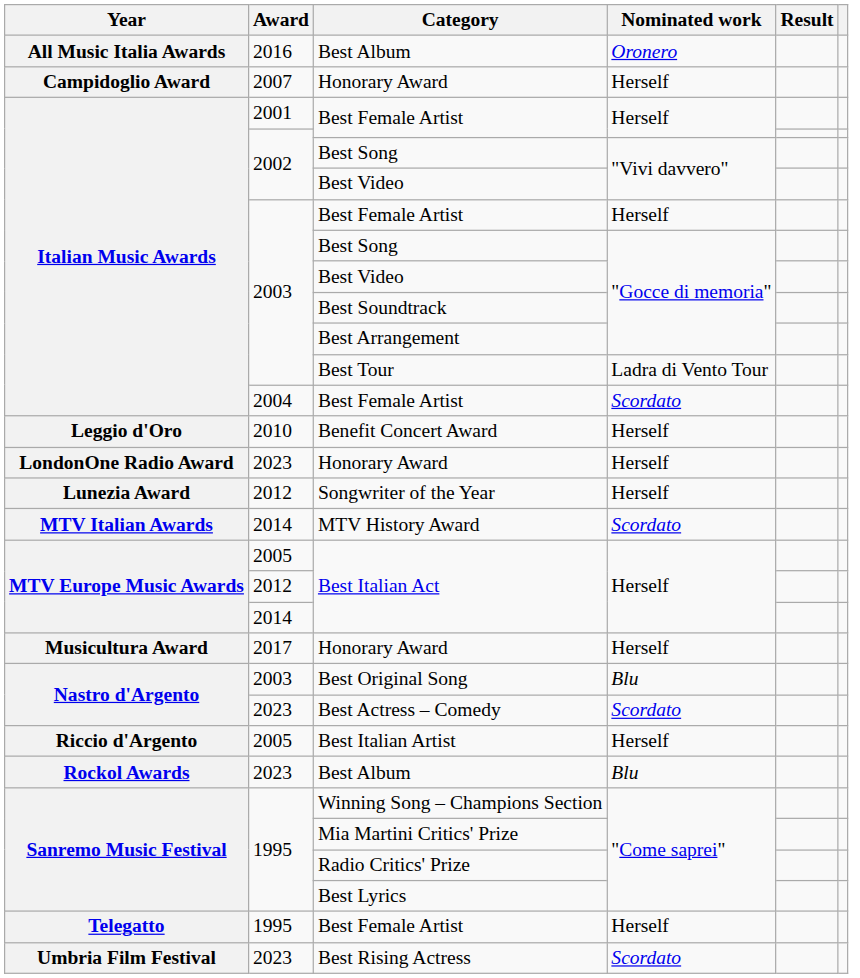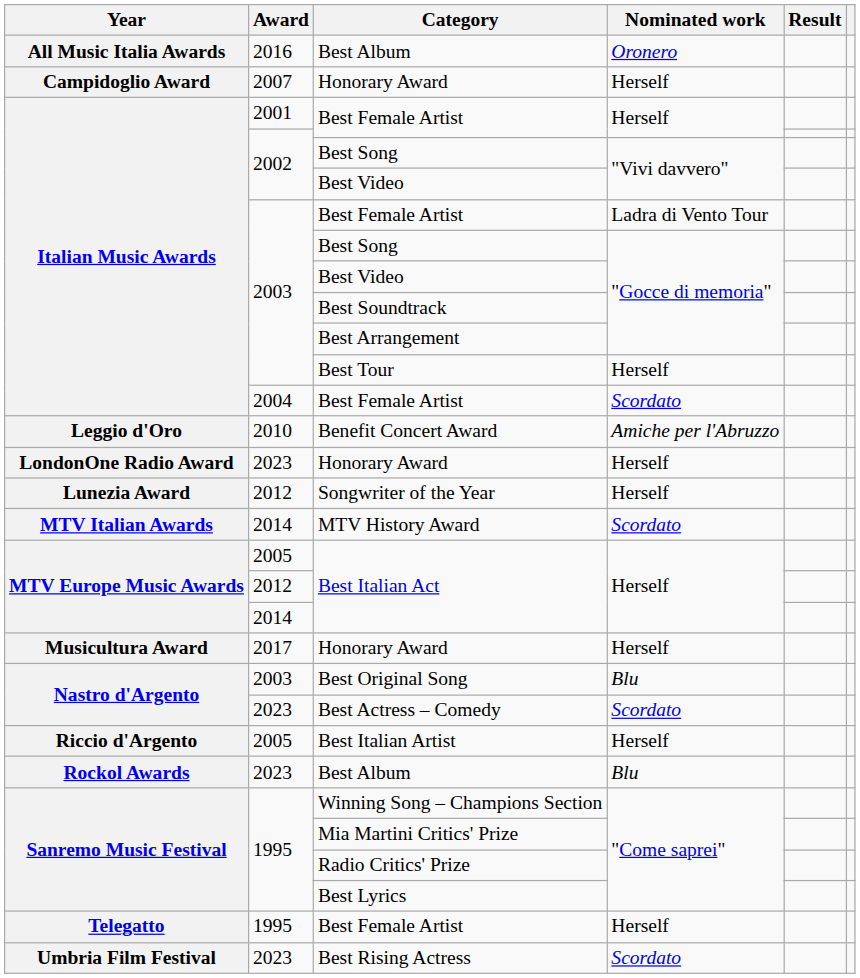2003 / Best Female Artist | Nominated work: Herself -> Ladra di Vento Tour
Best Tour | Nominated work: Ladra di Vento Tour -> Herself
Benefit Concert Award | Nominated work: Herself -> Amiche per l'Abruzzo
